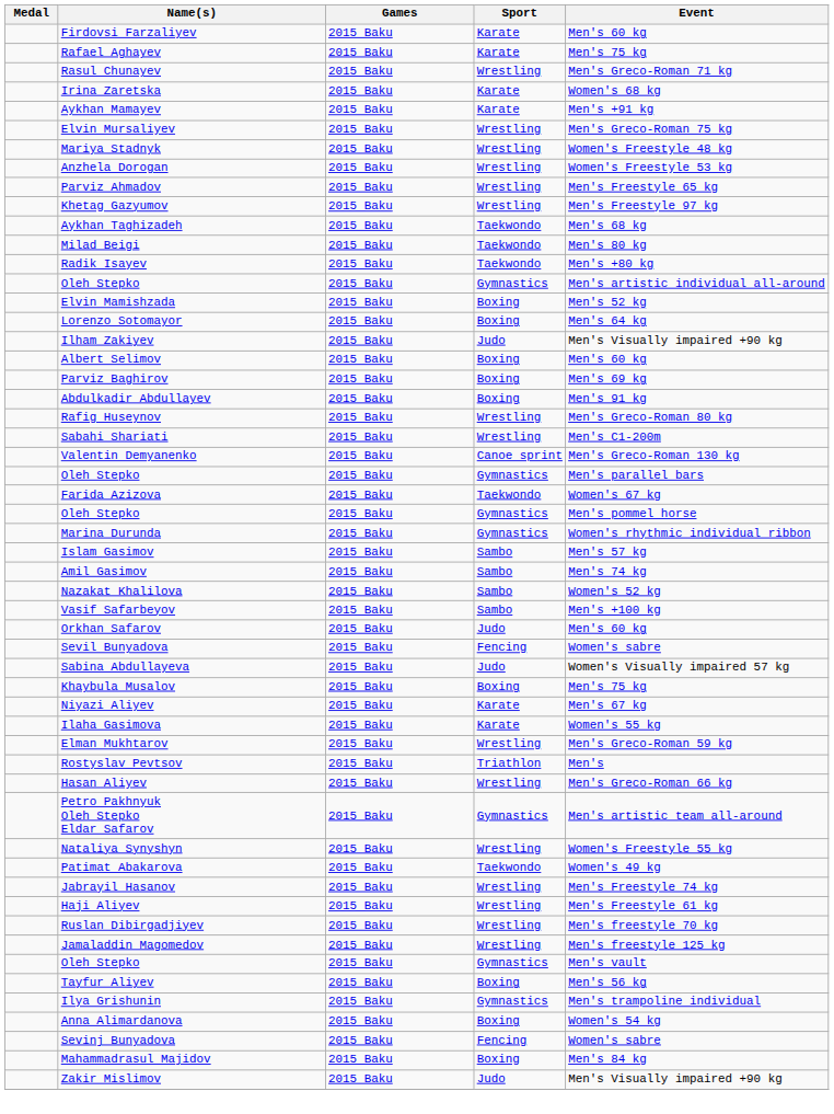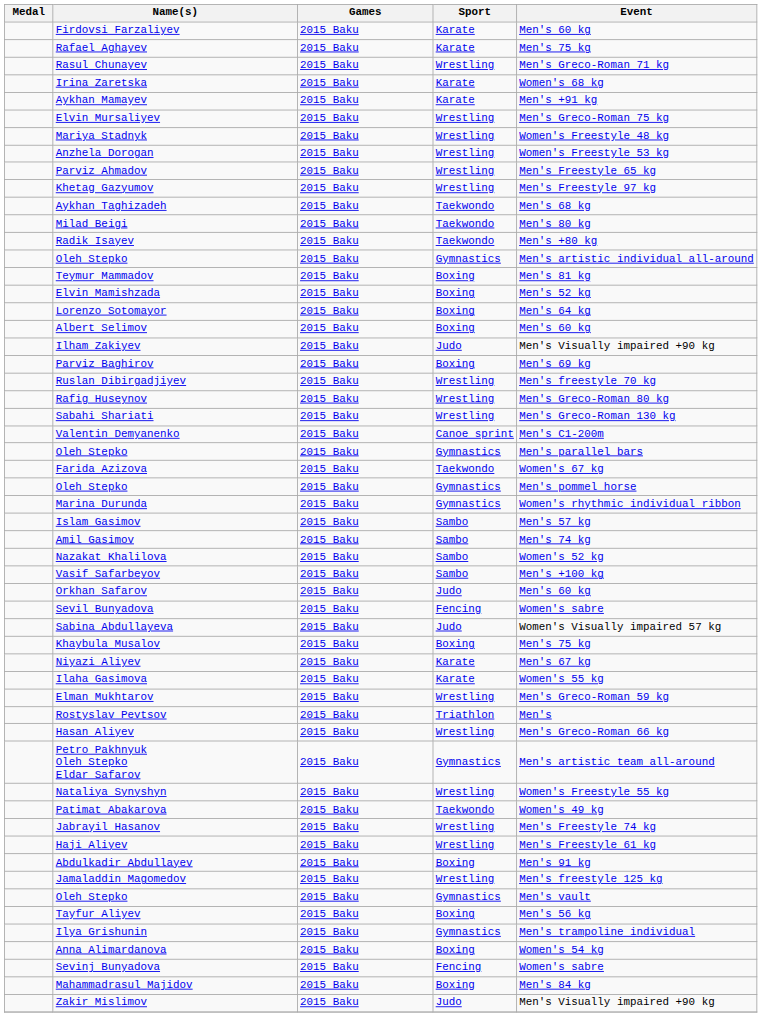+ row: Teymur Mammadov | 2015 Baku | Boxing | Men's 81 kg
rows swapped: Ilham Zakiyev <-> Albert Selimov
rows swapped: Abdulkadir Abdullayev <-> Ruslan Dibirgadjiyev
Sabahi Shariati | Event: Men's C1-200m -> Men's Greco-Roman 130 kg
Valentin Demyanenko | Event: Men's Greco-Roman 130 kg -> Men's C1-200m
